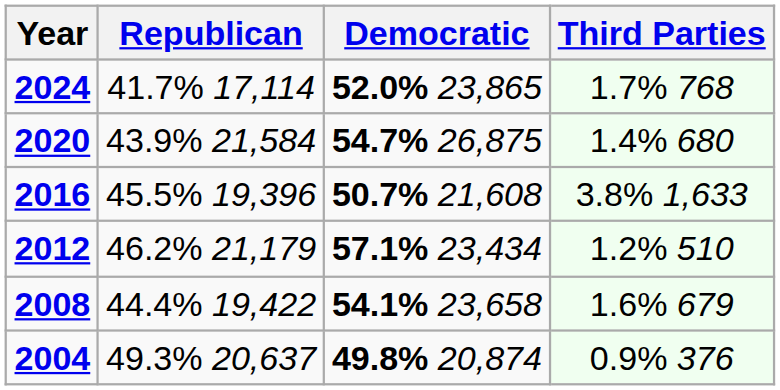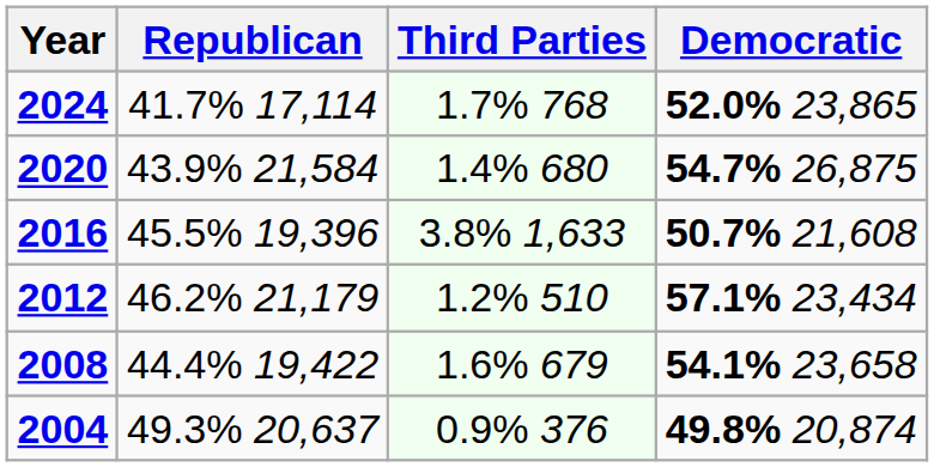columns swapped: Democratic <-> Third Parties
